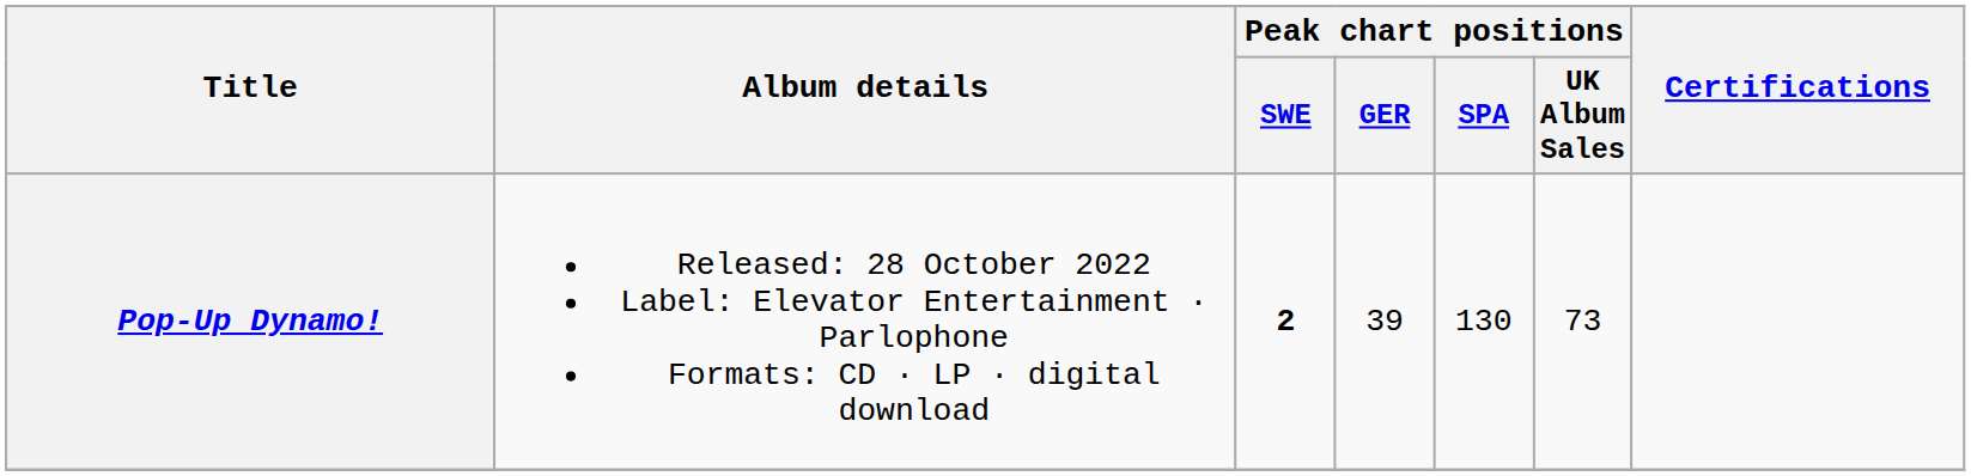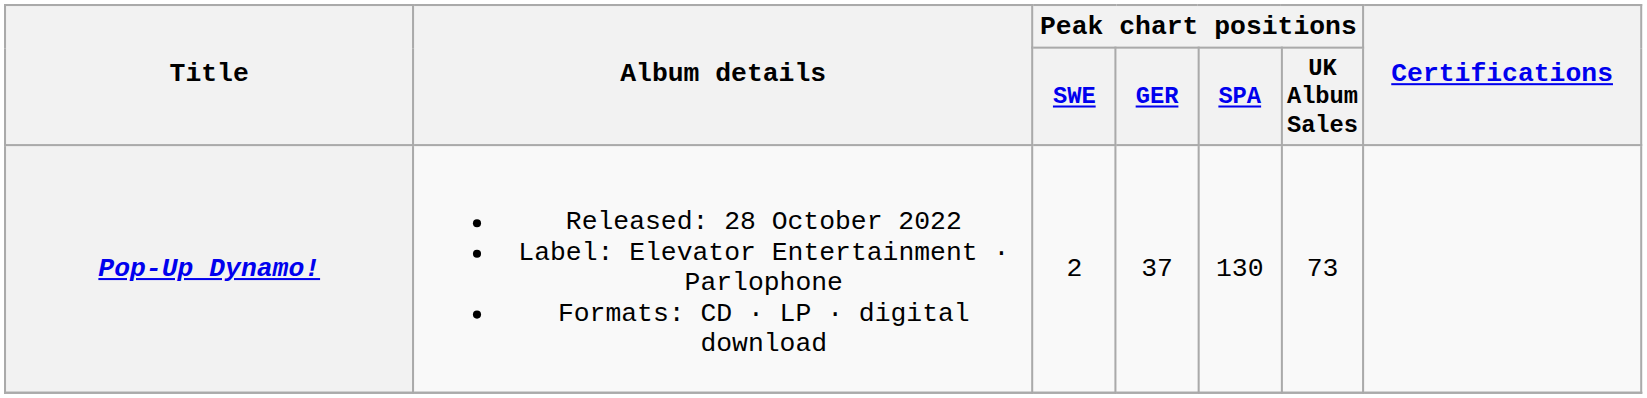Pop-Up Dynamo! | Peak chart positions / SWE: bold -> normal
Pop-Up Dynamo! | Peak chart positions / GER: 39 -> 37
